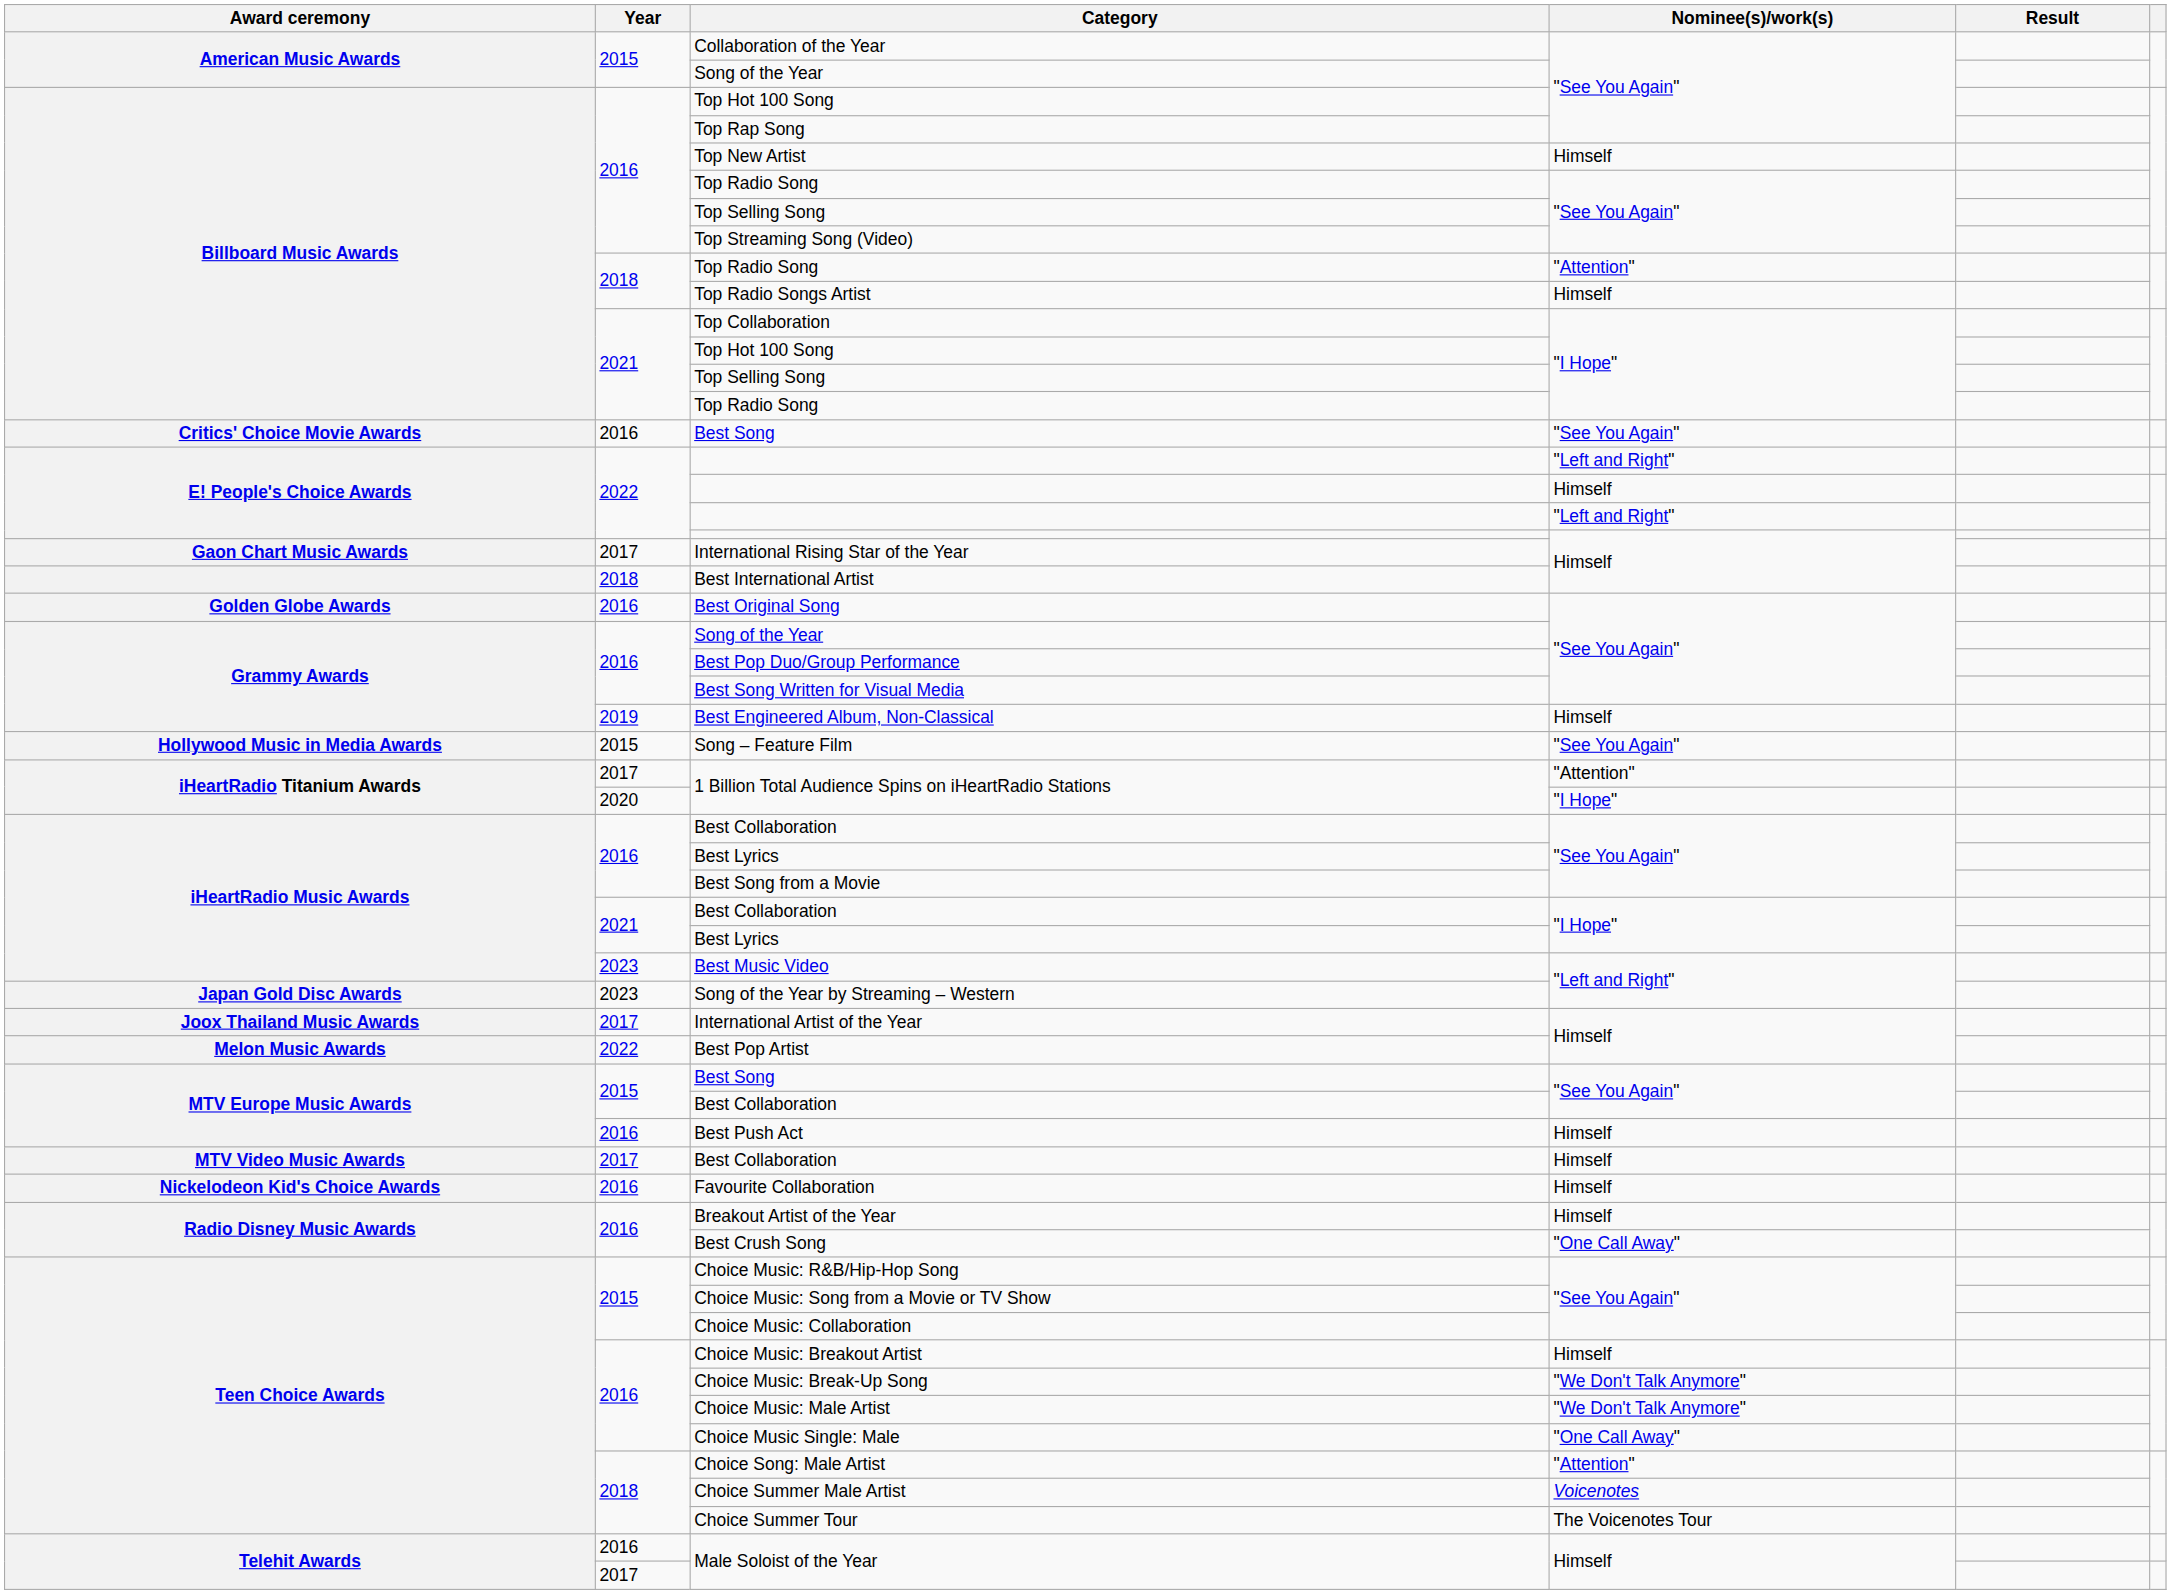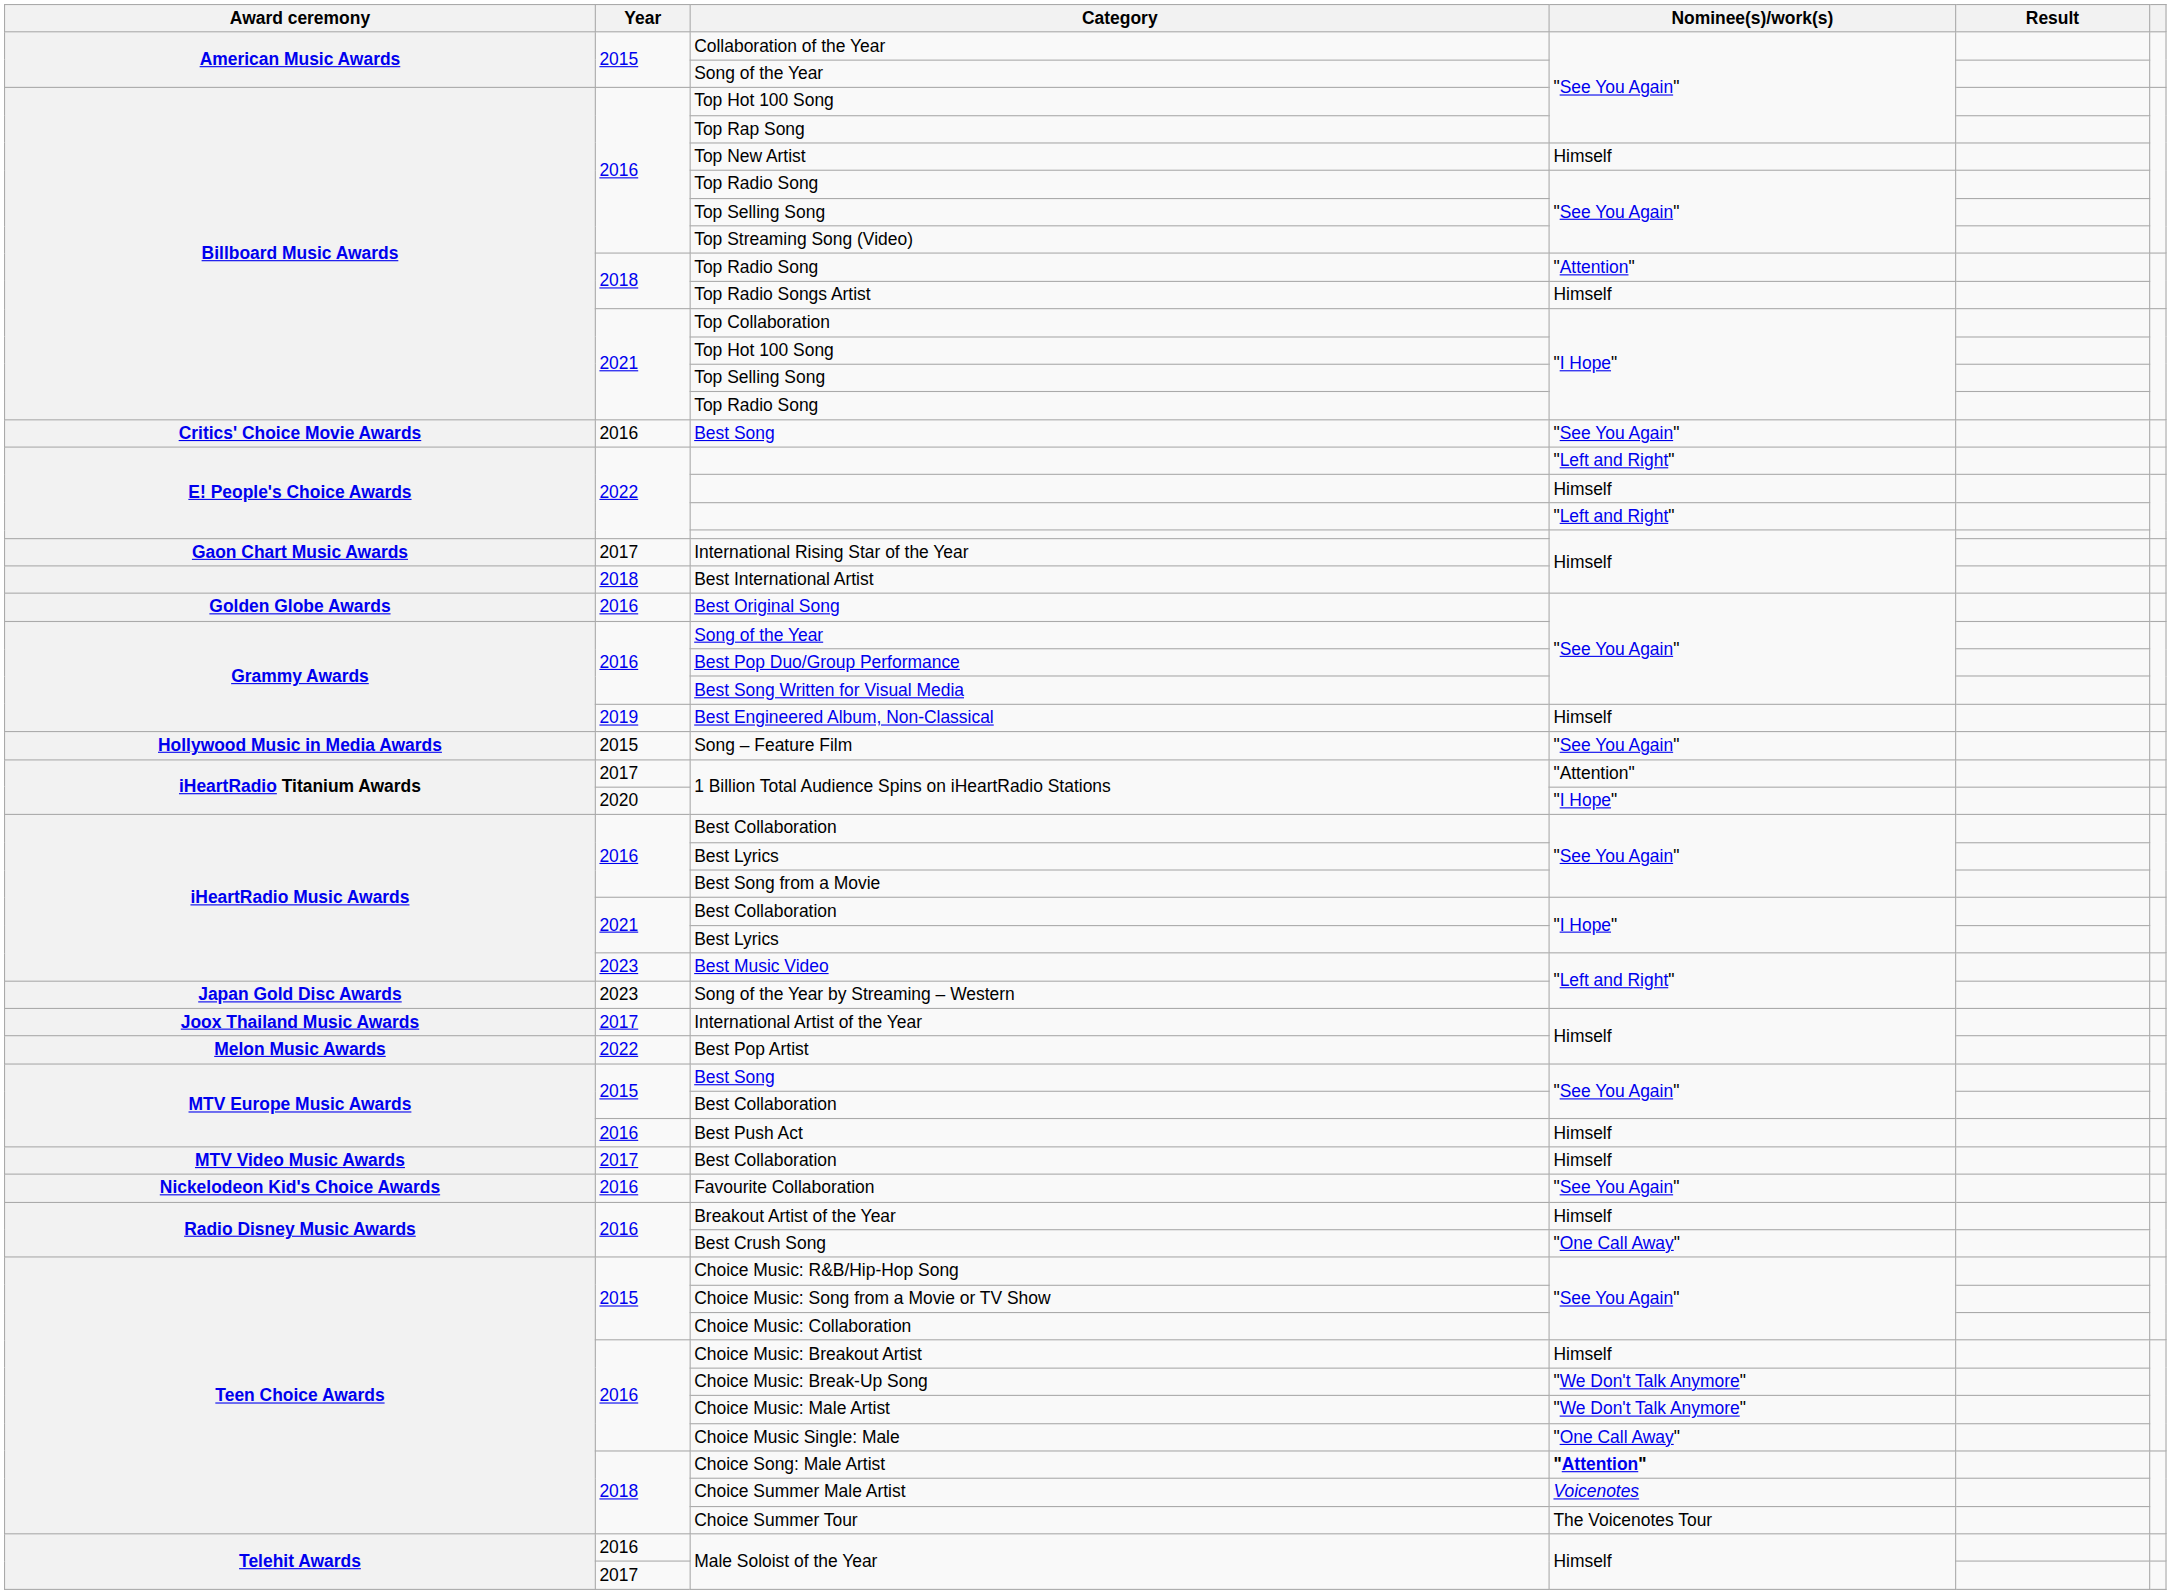Favourite Collaboration | Nominee(s)/work(s): Himself -> "See You Again"
Choice Song: Male Artist | Nominee(s)/work(s): normal -> bold
